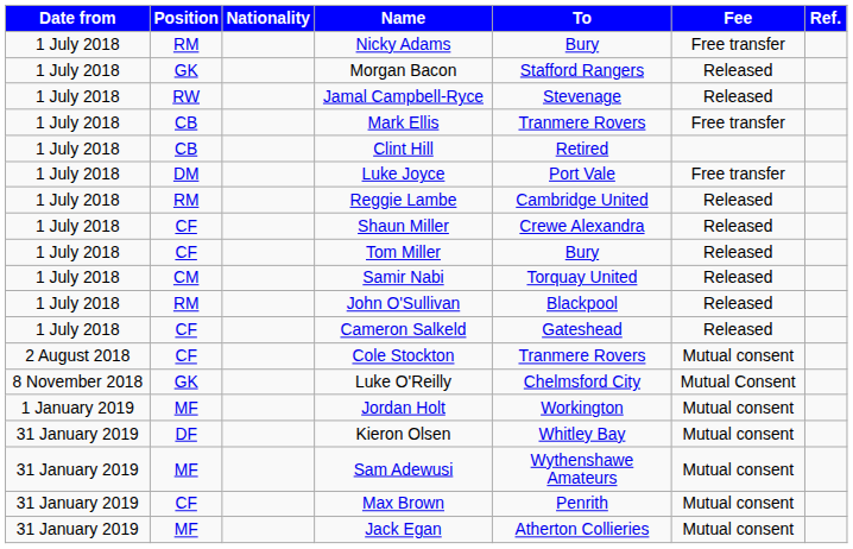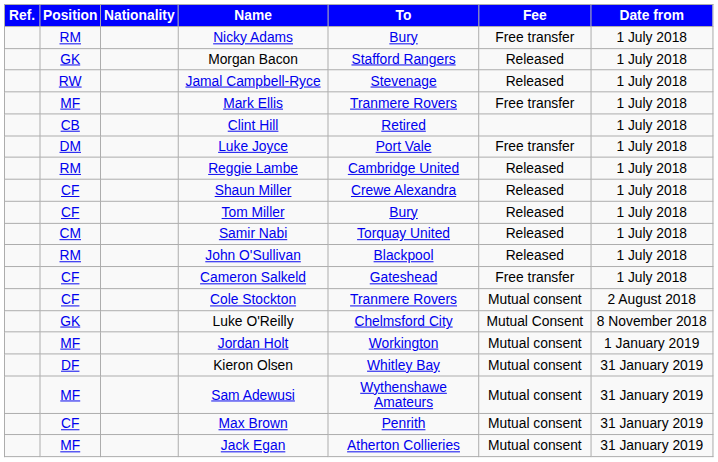columns swapped: Date from <-> Ref.
Mark Ellis | Position: CB -> MF
Cameron Salkeld | Fee: Released -> Free transfer
